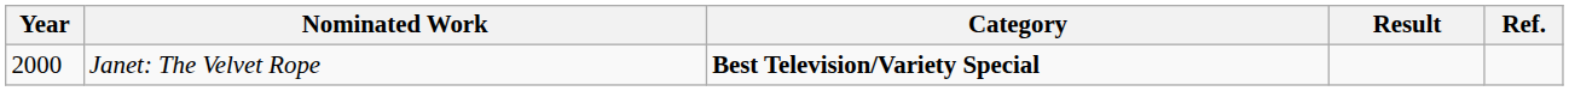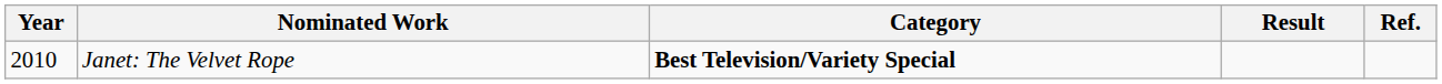Janet: The Velvet Rope | Year: 2000 -> 2010
